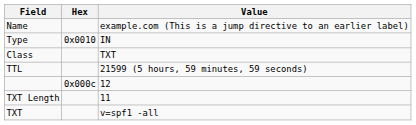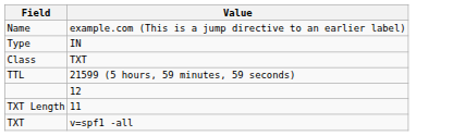- column: Hex | 0x0010 | 0x000c
